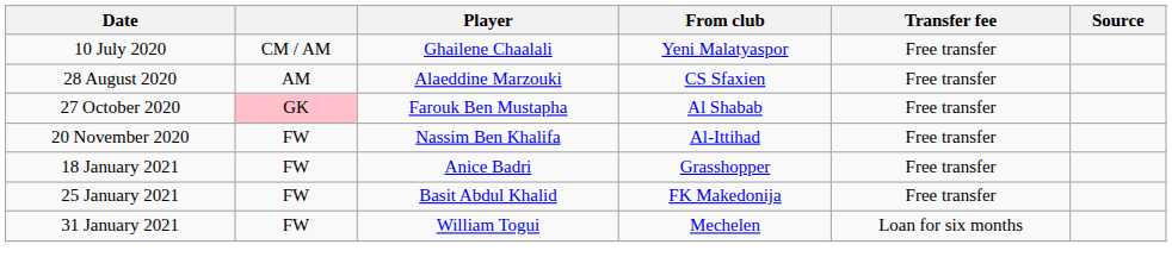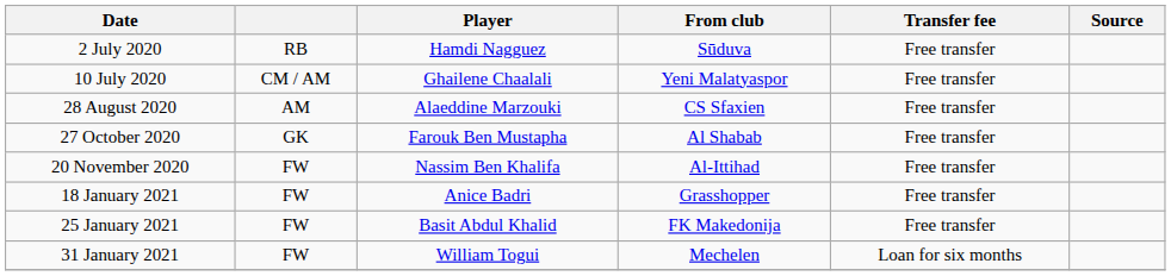+ row: 2 July 2020 | RB | Hamdi Nagguez | Sūduva | Free transfer
27 October 2020 | column 2: pink background -> no background
